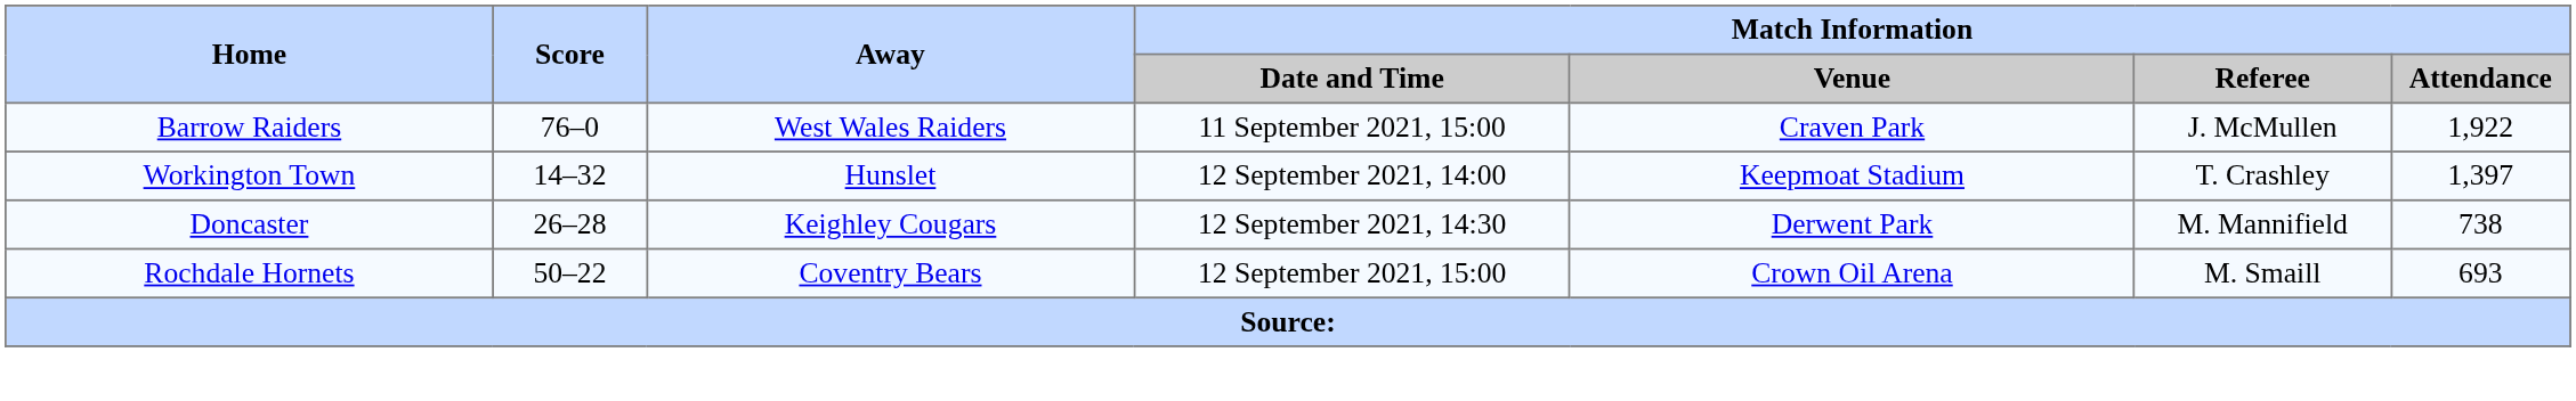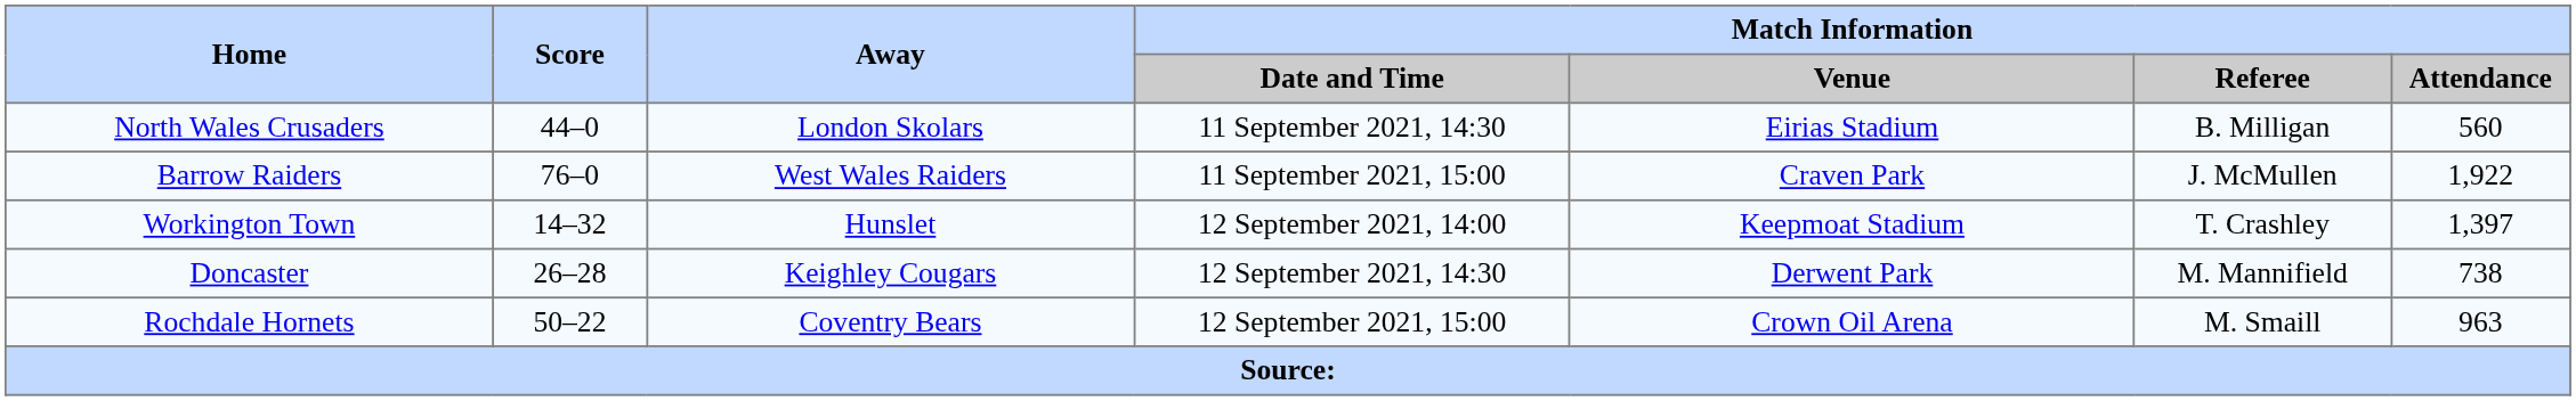+ row: North Wales Crusaders | 44–0 | London Skolars | 11 September 2021, 14:30 | Eirias Stadium | B. Milligan | 560
Rochdale Hornets | Match Information / Attendance: 693 -> 963
